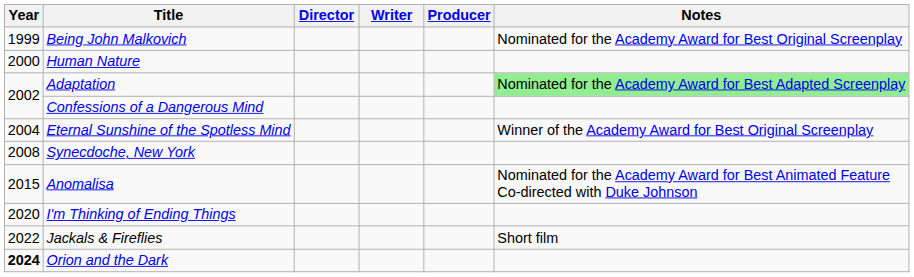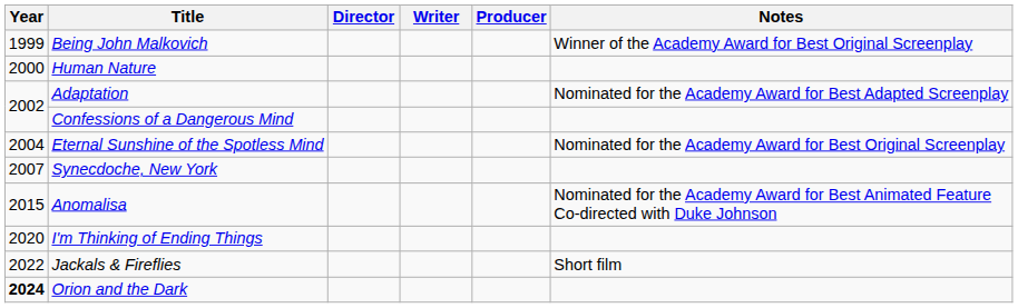Being John Malkovich | Notes: Nominated for the Academy Award for Best Original Screenplay -> Winner of the Academy Award for Best Original Screenplay
Adaptation | Notes: lightgreen background -> no background
Eternal Sunshine of the Spotless Mind | Notes: Winner of the Academy Award for Best Original Screenplay -> Nominated for the Academy Award for Best Original Screenplay
Synecdoche, New York | Year: 2008 -> 2007
